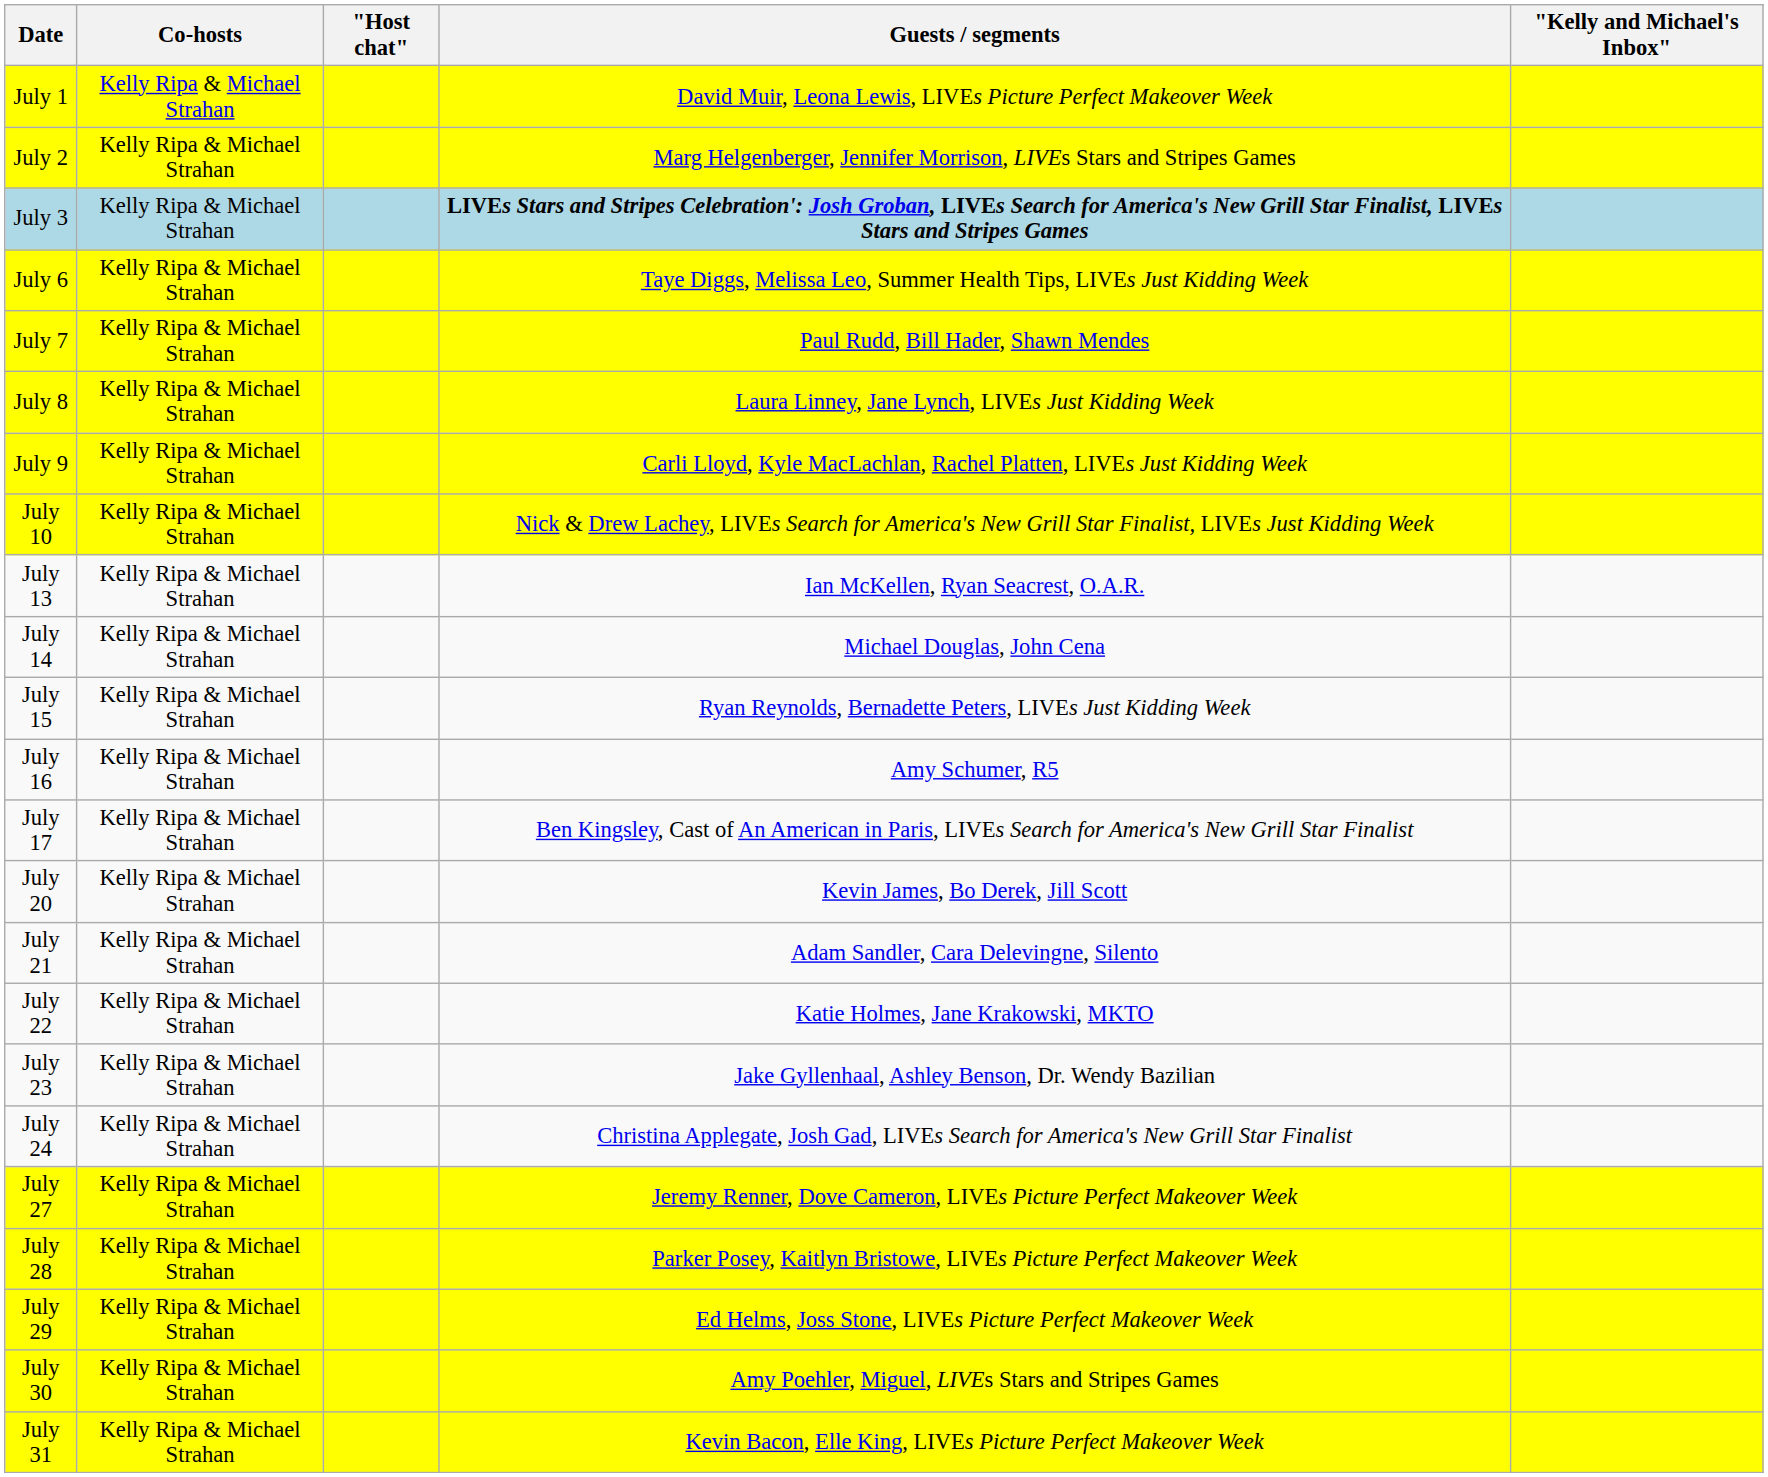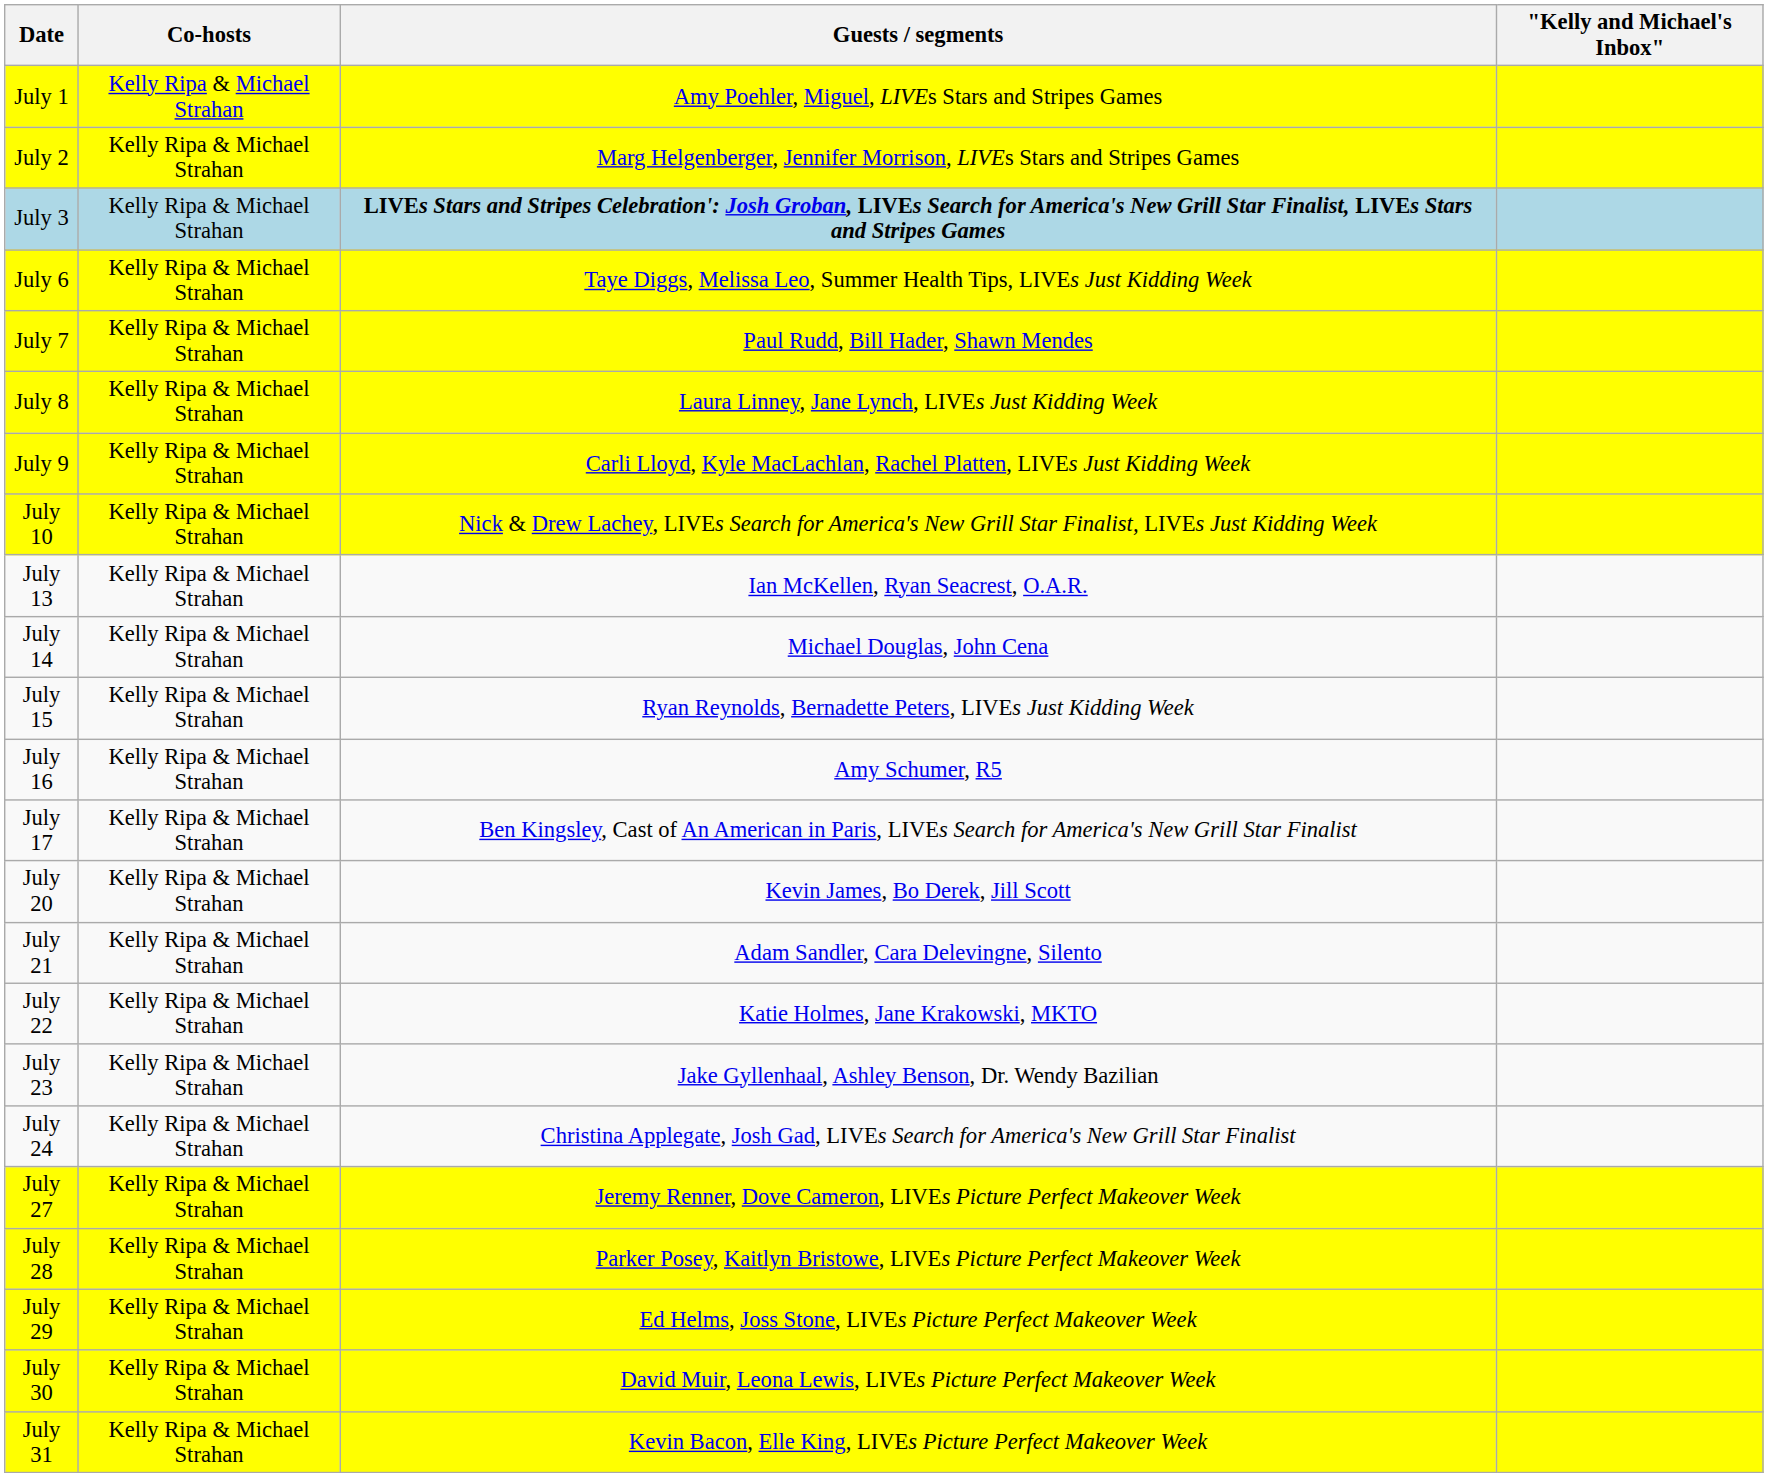- column: "Host chat"
July 1 | Guests / segments: David Muir, Leona Lewis, LIVEs Picture Perfect Makeover Week -> Amy Poehler, Miguel, LIVEs Stars and Stripes Games
July 30 | Guests / segments: Amy Poehler, Miguel, LIVEs Stars and Stripes Games -> David Muir, Leona Lewis, LIVEs Picture Perfect Makeover Week
